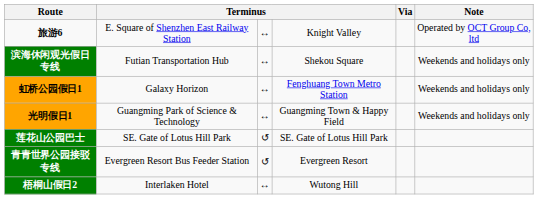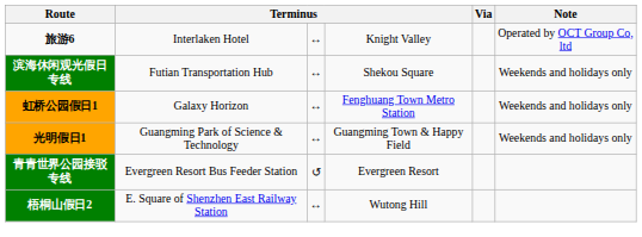旅游6 | column 2: E. Square of Shenzhen East Railway Station -> Interlaken Hotel
- row: 莲花山公园巴士 | SE. Gate of Lotus Hill Park | ↺ | SE. Gate of Lotus Hill Park
梧桐山假日2 | column 2: Interlaken Hotel -> E. Square of Shenzhen East Railway Station
